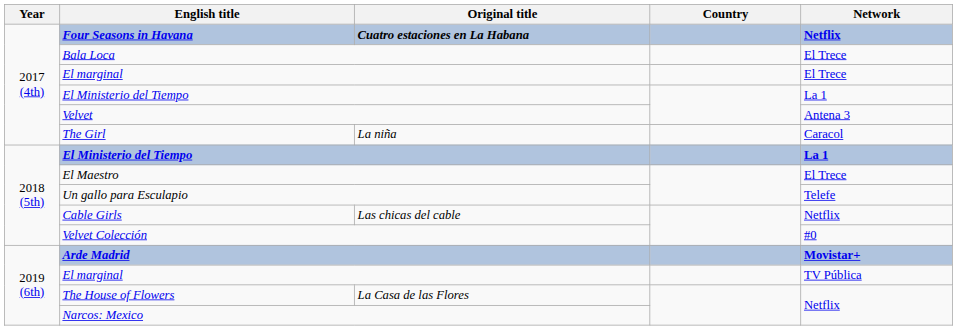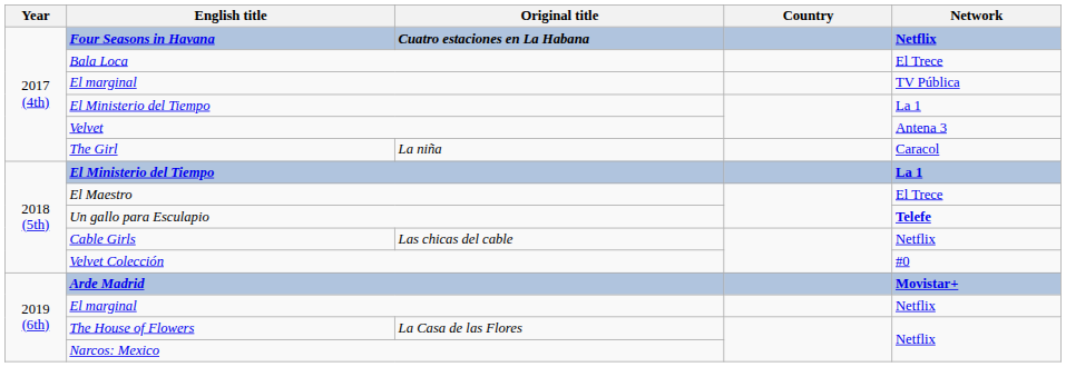2017 (4th) / El marginal | Network: El Trece -> TV Pública
Un gallo para Esculapio | Network: normal -> bold
2019 (6th) / El marginal | Network: TV Pública -> Netflix
